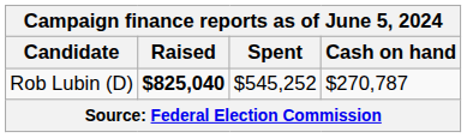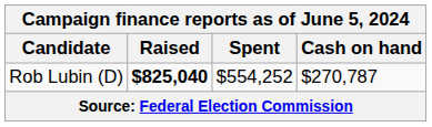Rob Lubin (D) | Spent: $545,252 -> $554,252
